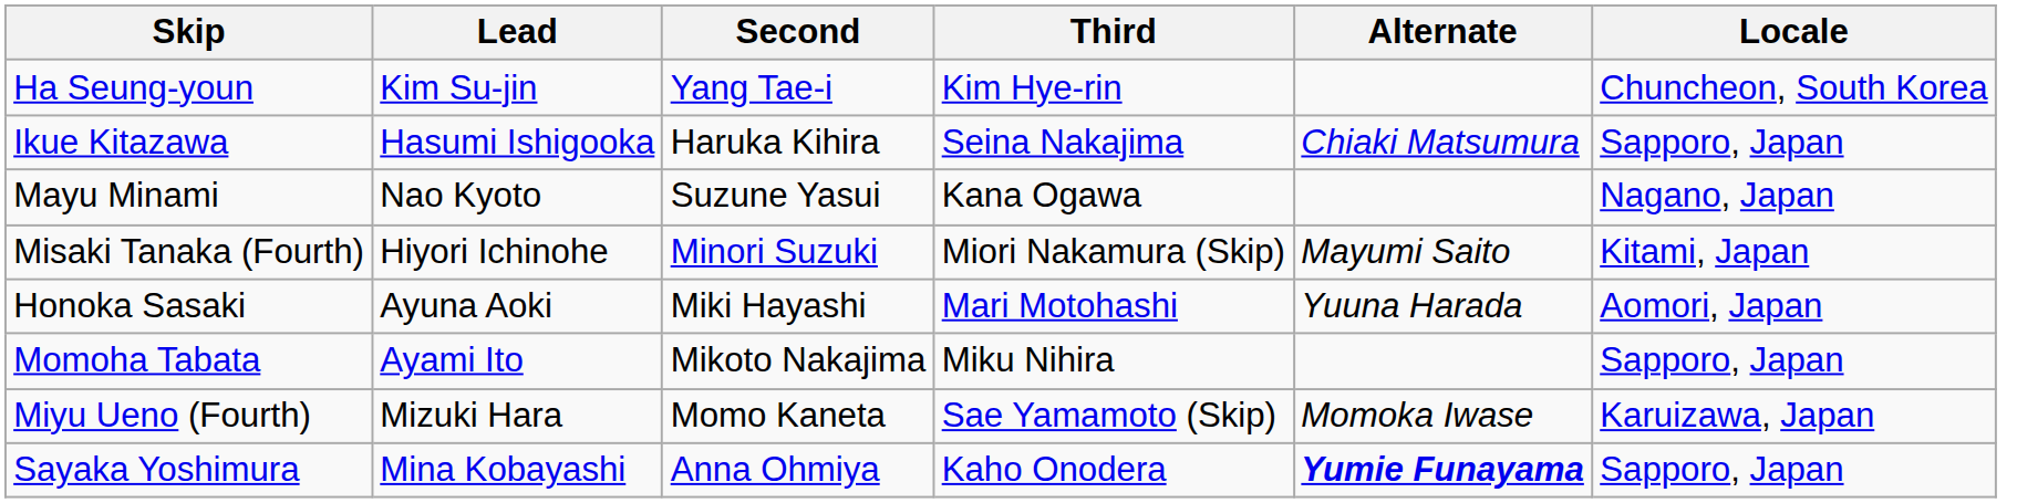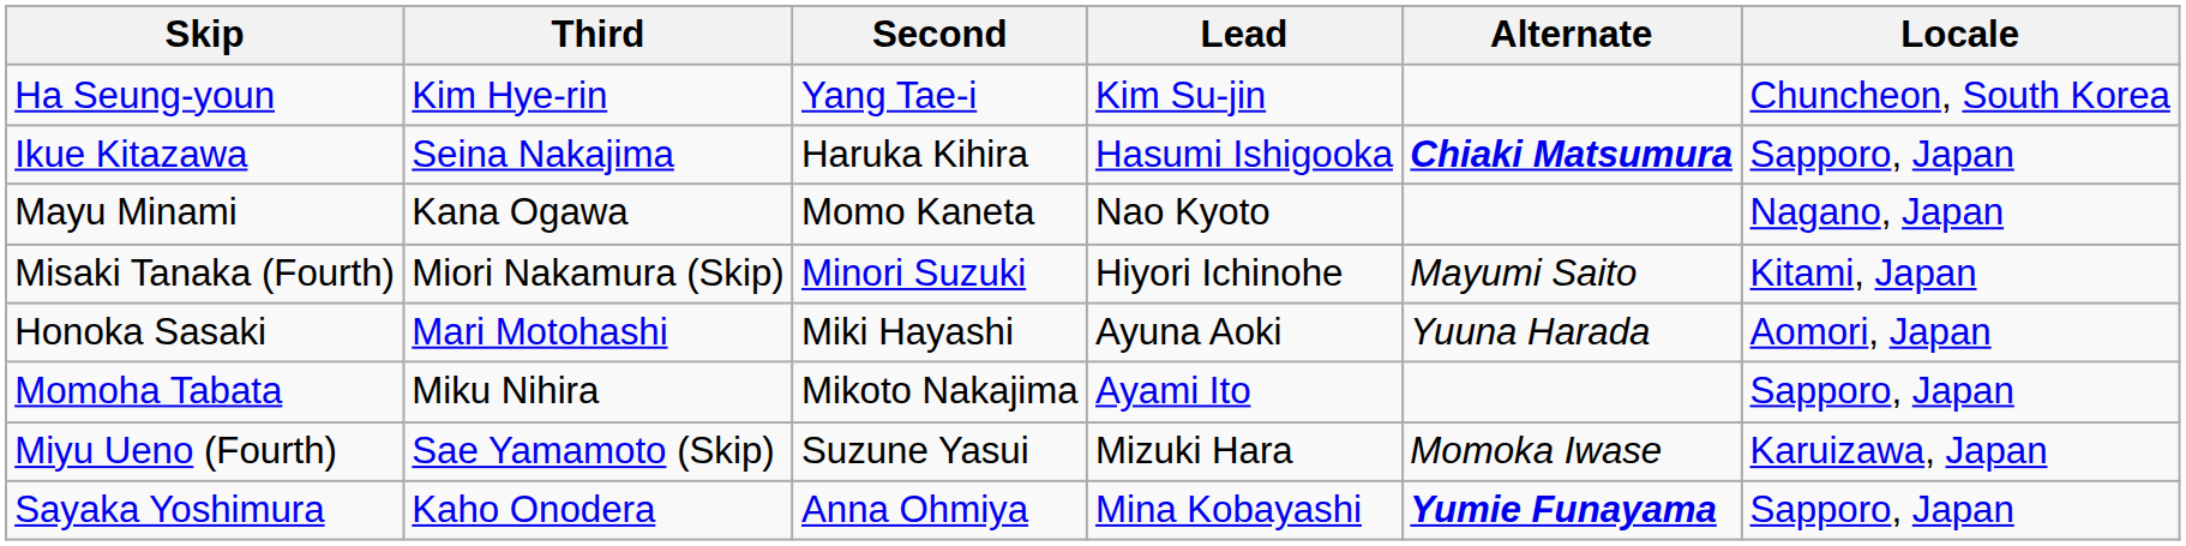columns swapped: Third <-> Lead
Ikue Kitazawa | Alternate: normal -> bold
Mayu Minami | Second: Suzune Yasui -> Momo Kaneta
Miyu Ueno (Fourth) | Second: Momo Kaneta -> Suzune Yasui
